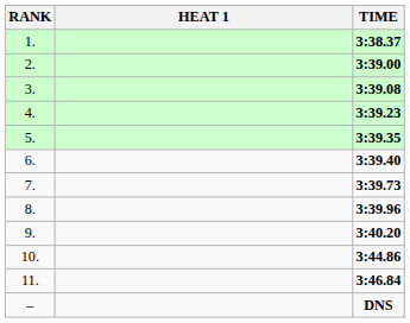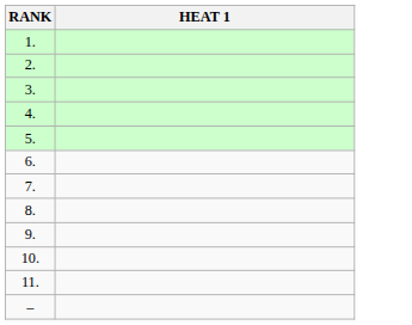- column: TIME | 3:38.37 | 3:39.00 | 3:39.08 | 3:39.23 | 3:39.35 | 3:39.40 | 3:39.73 | 3:39.96 | 3:40.20 | 3:44.86 | 3:46.84 | DNS
